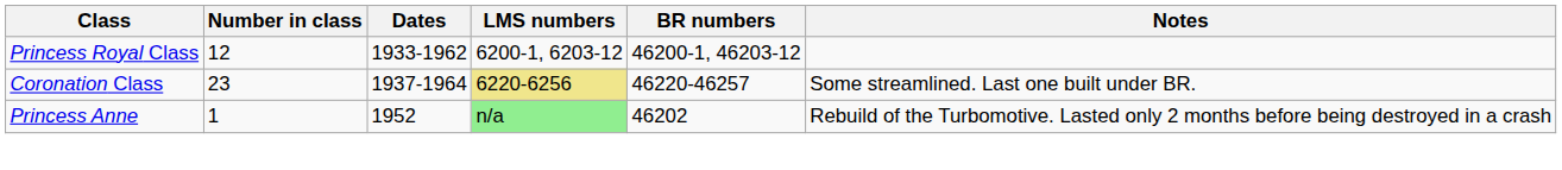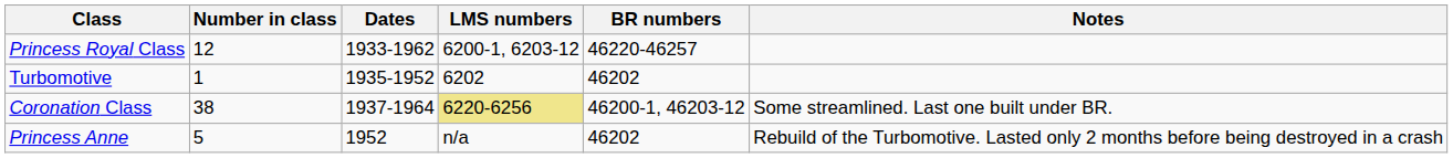Princess Royal Class | BR numbers: 46200-1, 46203-12 -> 46220-46257
+ row: Turbomotive | 1 | 1935-1952 | 6202 | 46202
Coronation Class | Number in class: 23 -> 38
Coronation Class | BR numbers: 46220-46257 -> 46200-1, 46203-12
Princess Anne | Number in class: 1 -> 5
Princess Anne | LMS numbers: lightgreen background -> no background
